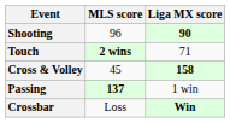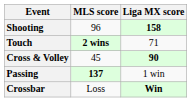Shooting | Liga MX score: 90 -> 158
Cross & Volley | Liga MX score: 158 -> 90
